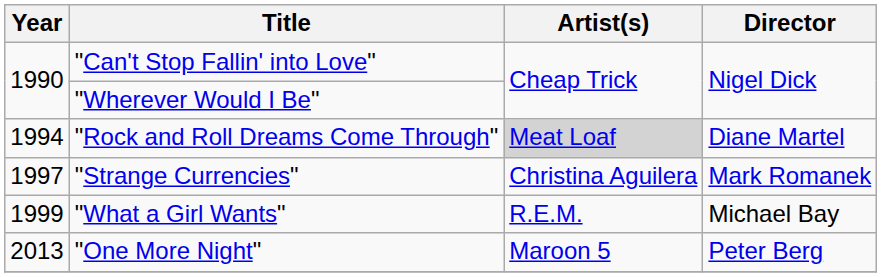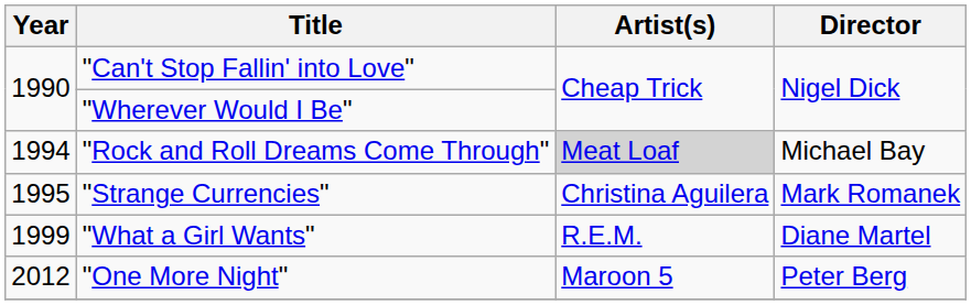"Rock and Roll Dreams Come Through" | Director: Diane Martel -> Michael Bay
"Strange Currencies" | Year: 1997 -> 1995
"What a Girl Wants" | Director: Michael Bay -> Diane Martel
"One More Night" | Year: 2013 -> 2012
